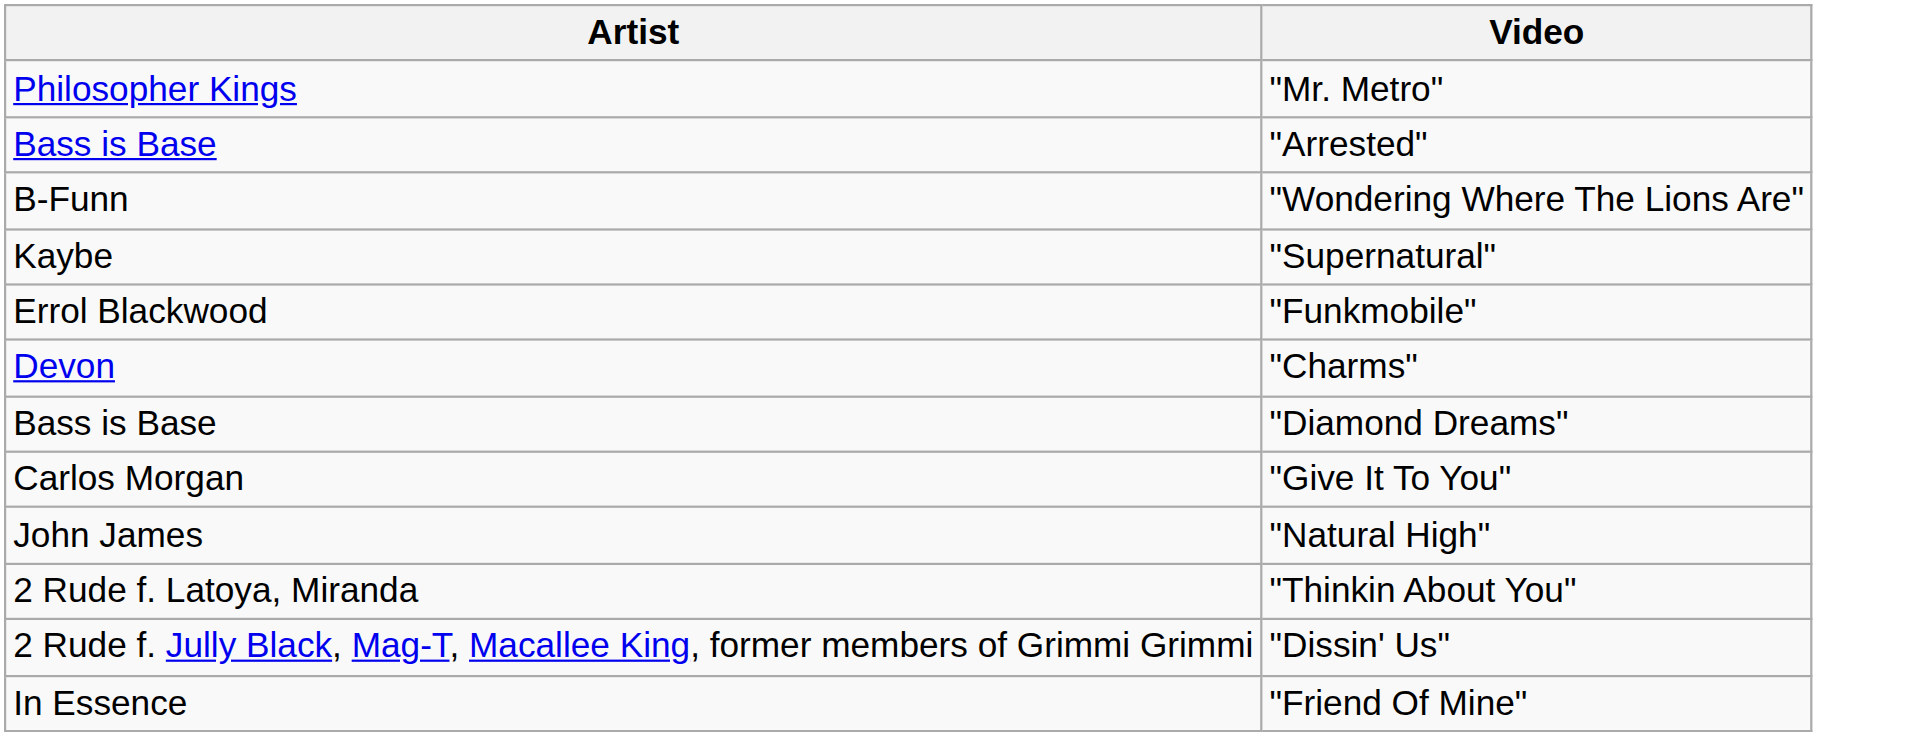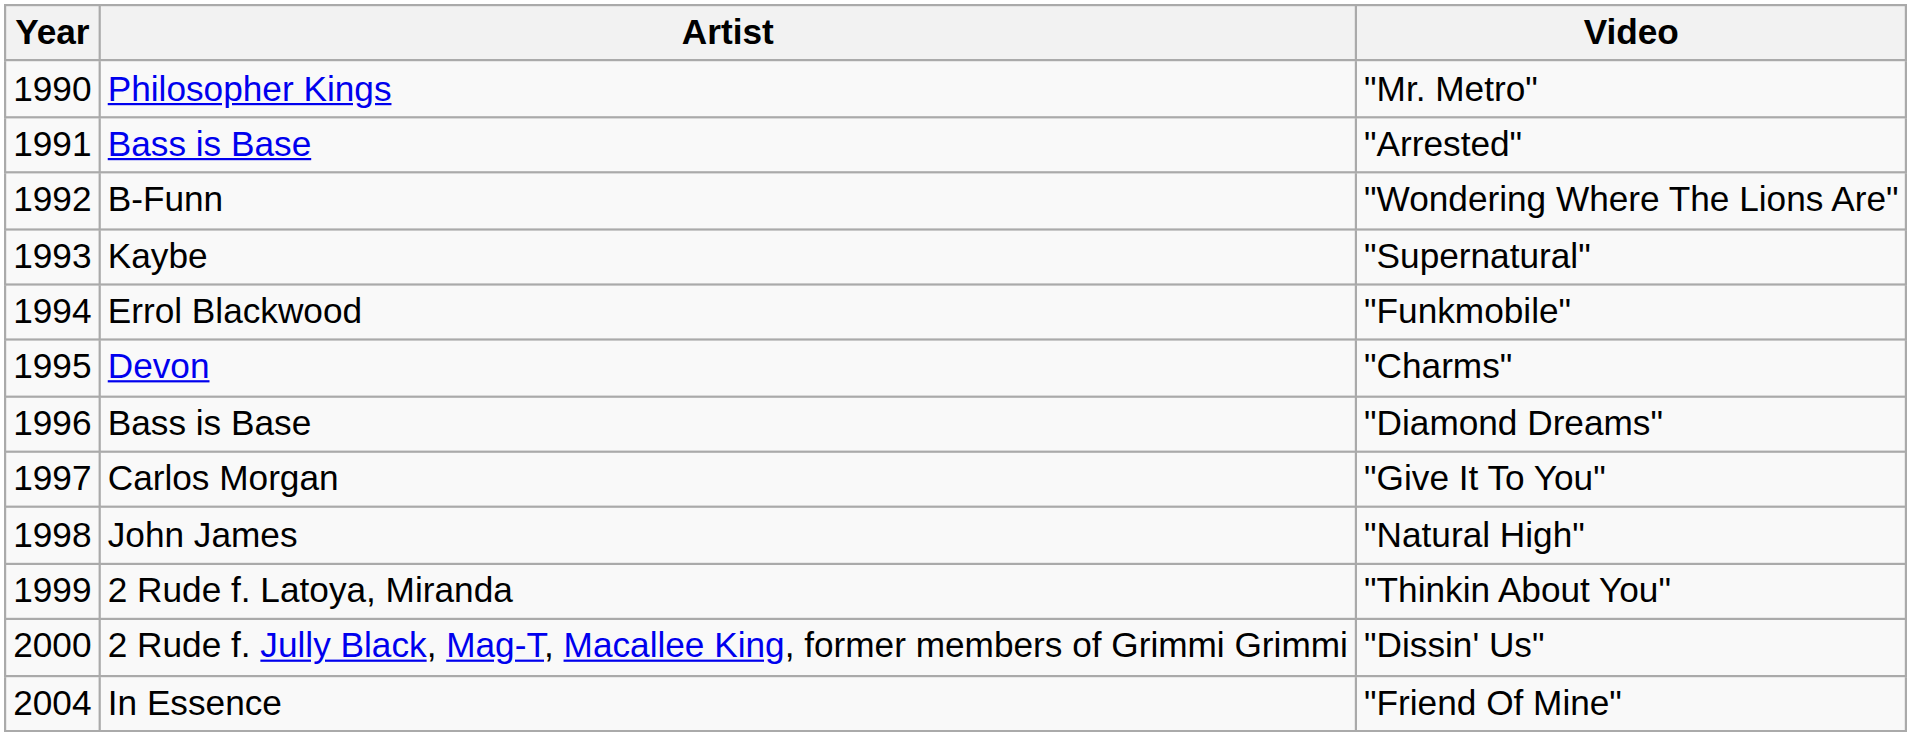+ column: Year | 1990 | 1991 | 1992 | 1993 | 1994 | 1995 | 1996 | 1997 | 1998 | 1999 | 2000 | 2004
